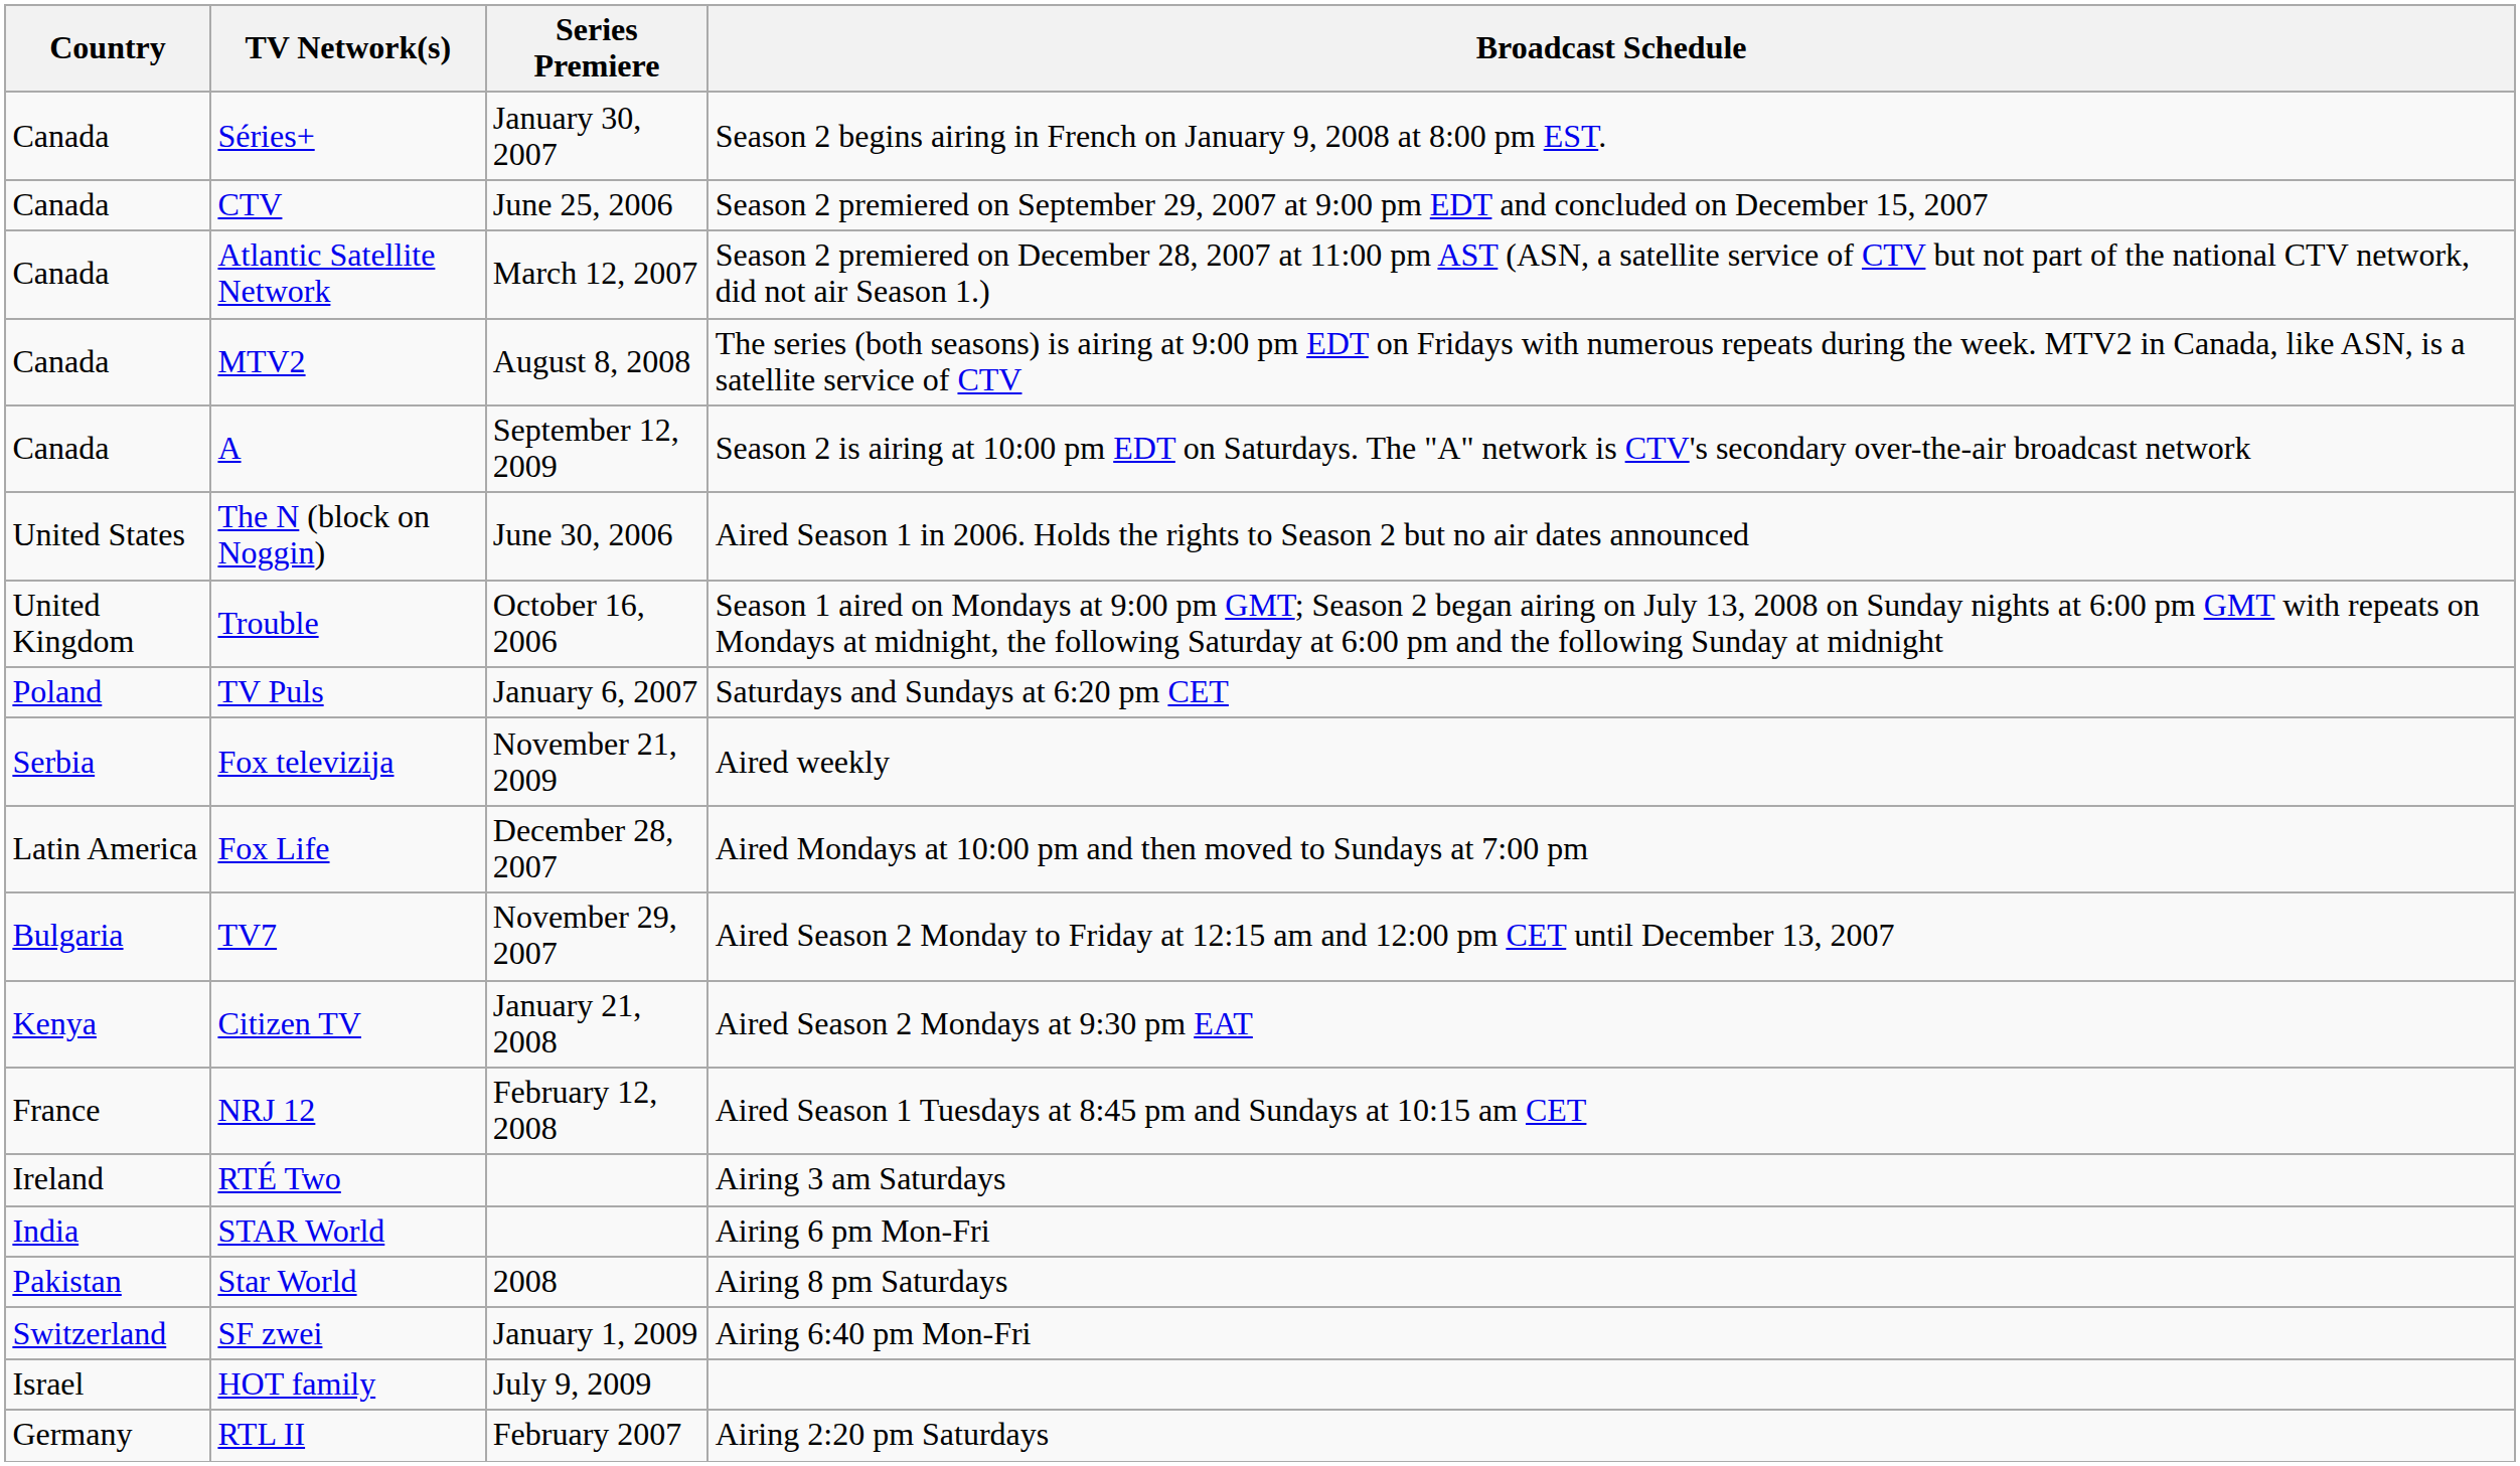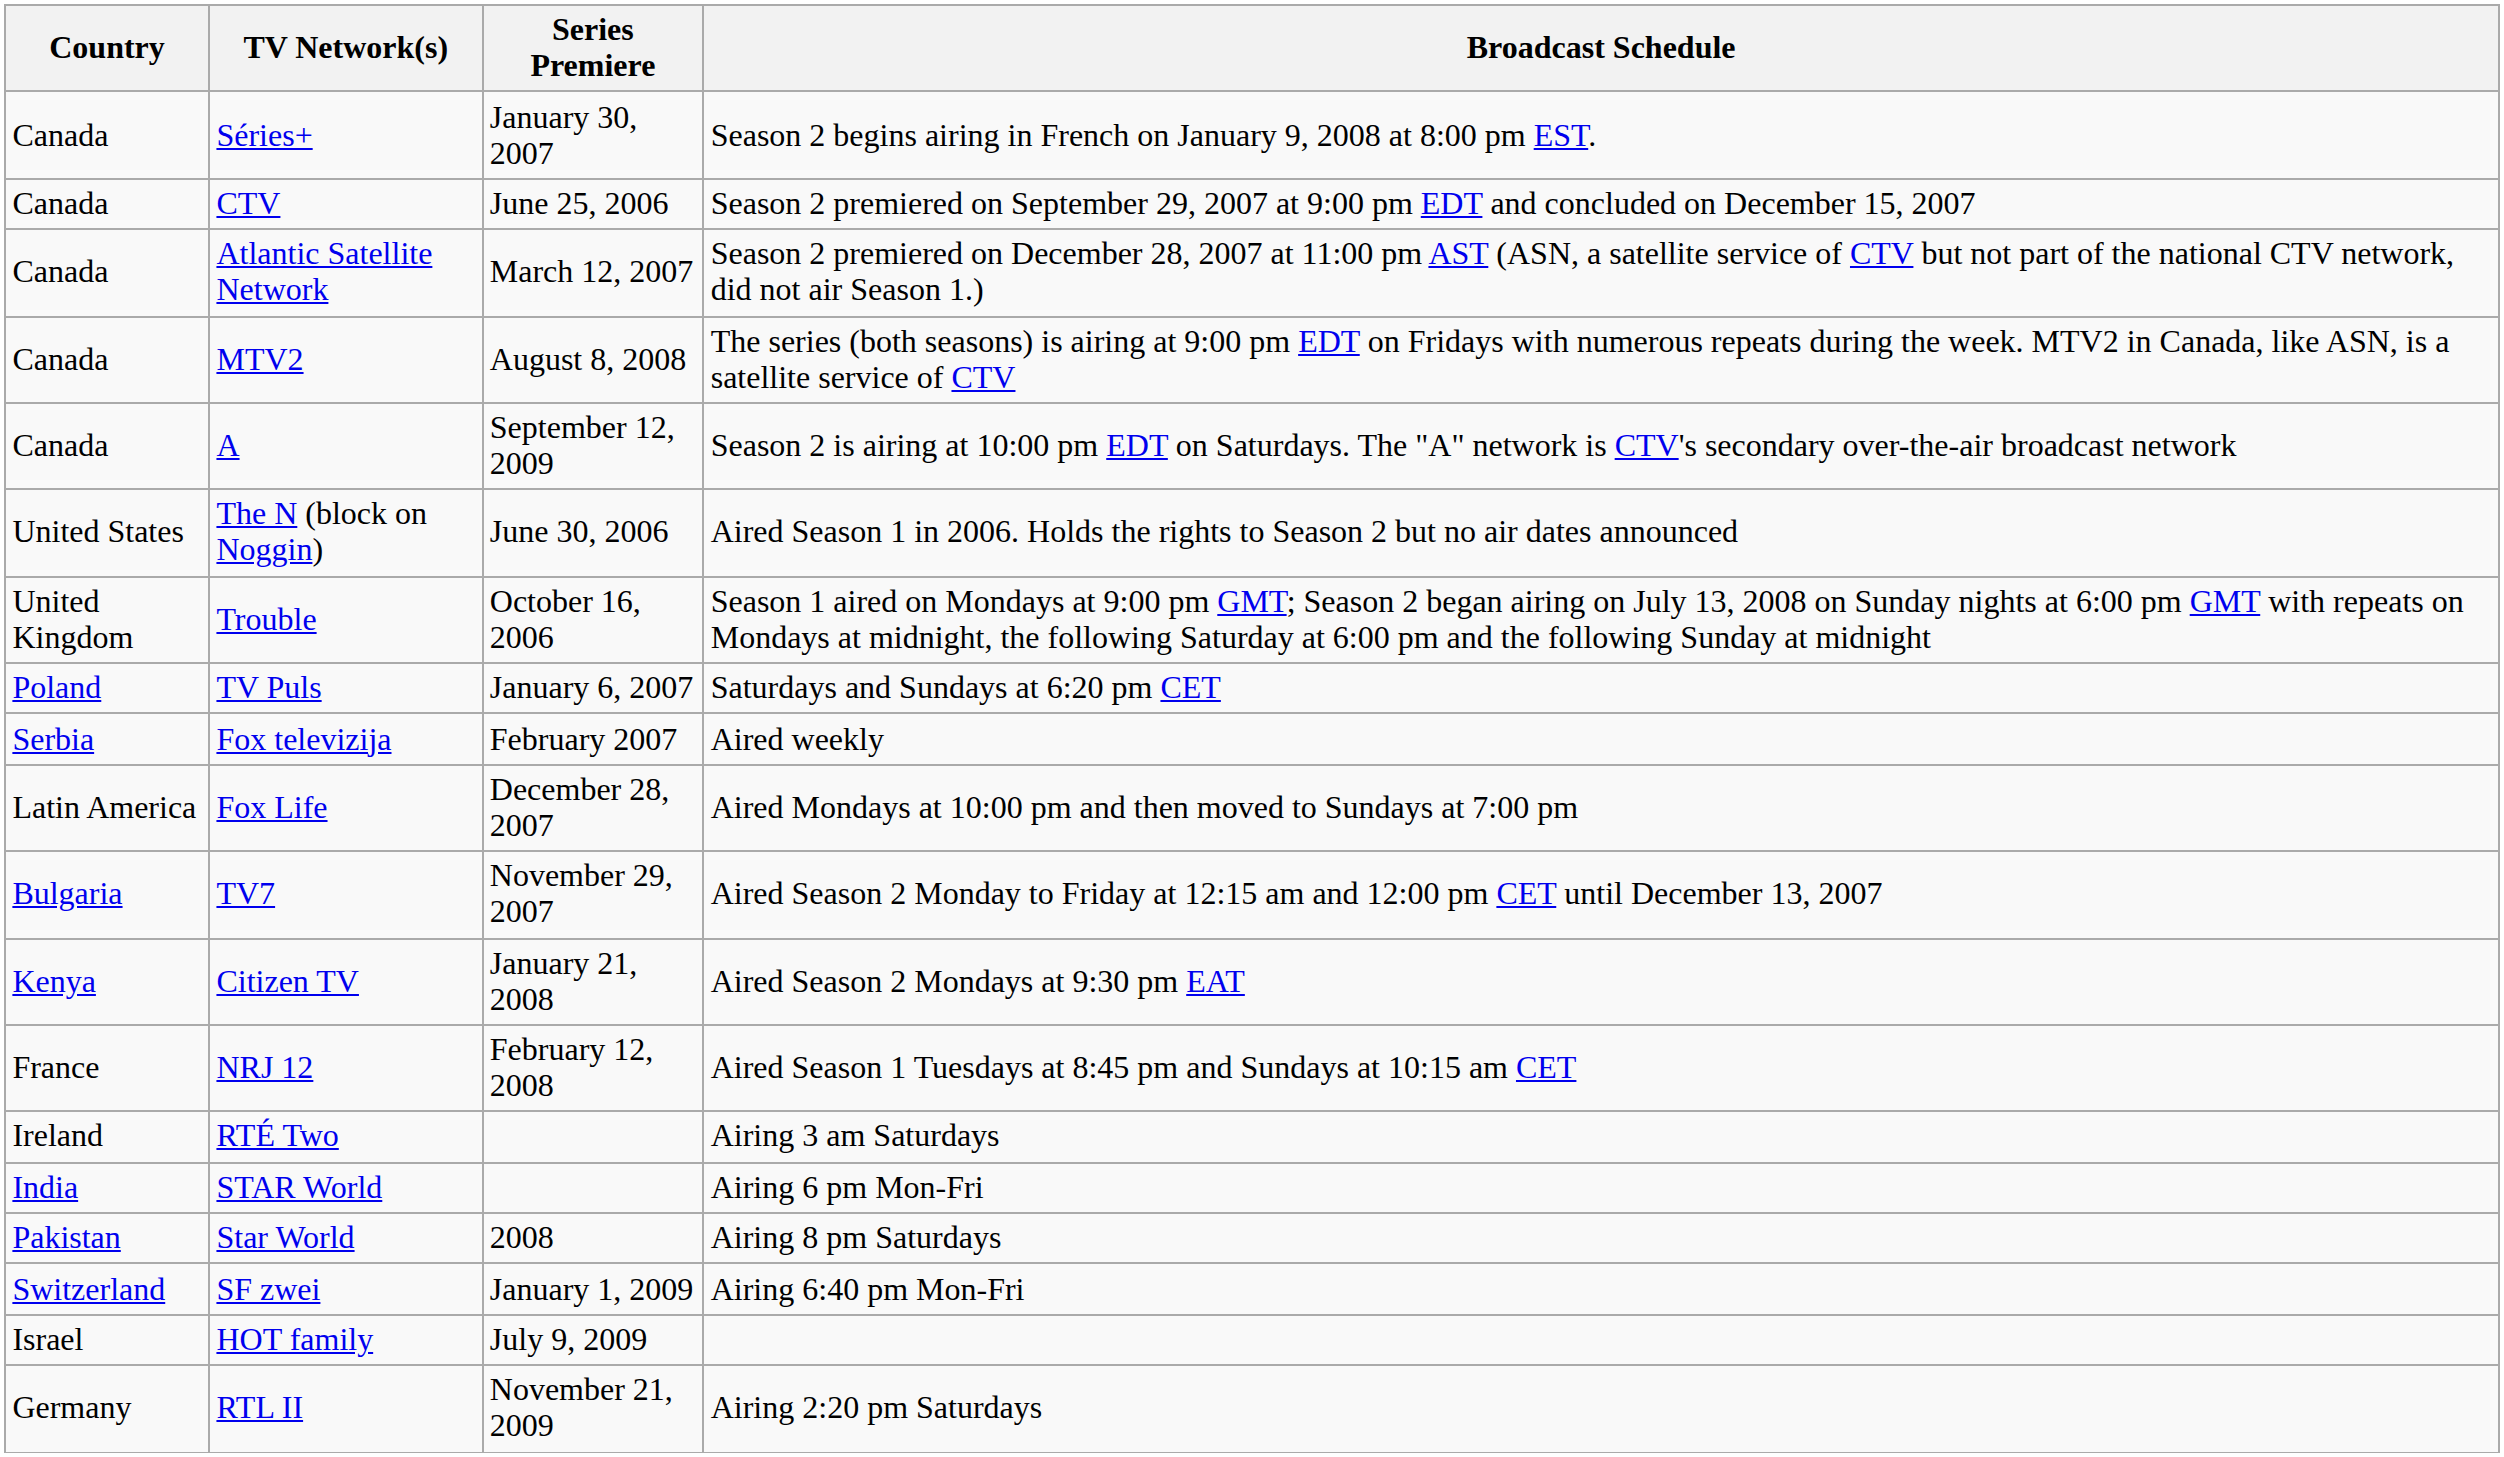Fox televizija | Series Premiere: November 21, 2009 -> February 2007
RTL II | Series Premiere: February 2007 -> November 21, 2009
